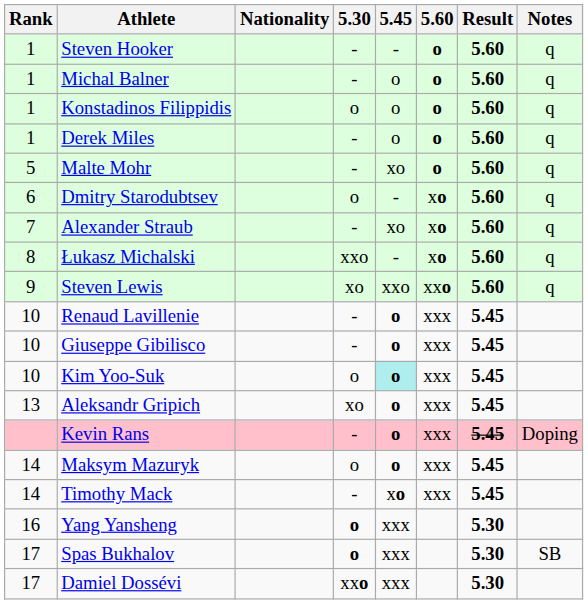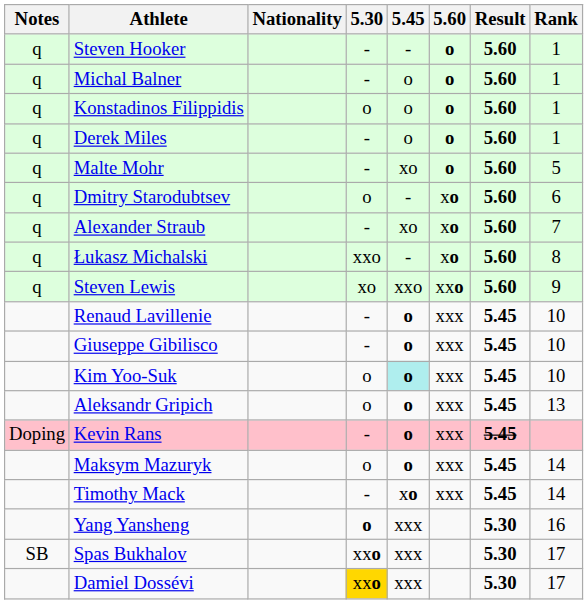columns swapped: Rank <-> Notes
Aleksandr Gripich | 5.30: xo -> o
Spas Bukhalov | 5.30: o -> xxo
Damiel Dossévi | 5.30: no background -> gold background
